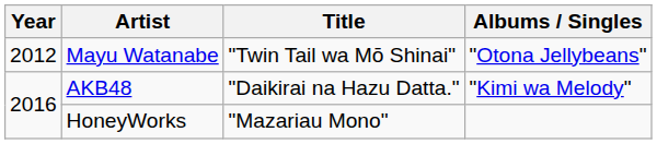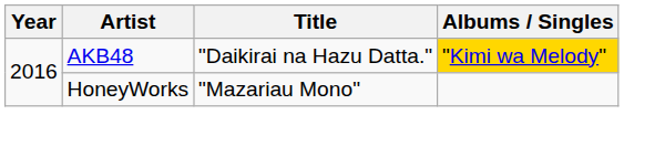- row: 2012 | Mayu Watanabe | "Twin Tail wa Mō Shinai" | "Otona Jellybeans"
AKB48 | Albums / Singles: no background -> gold background
